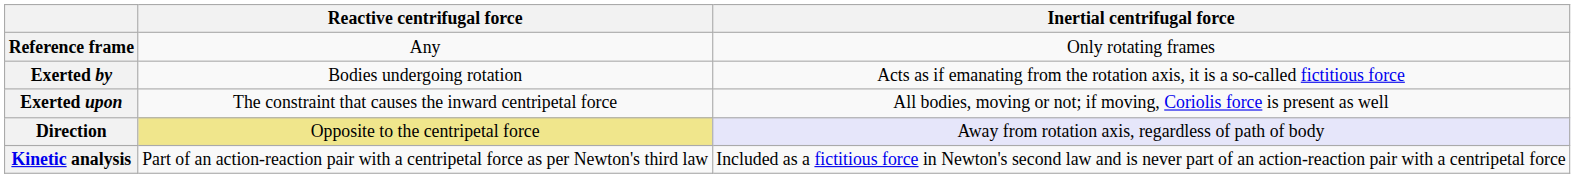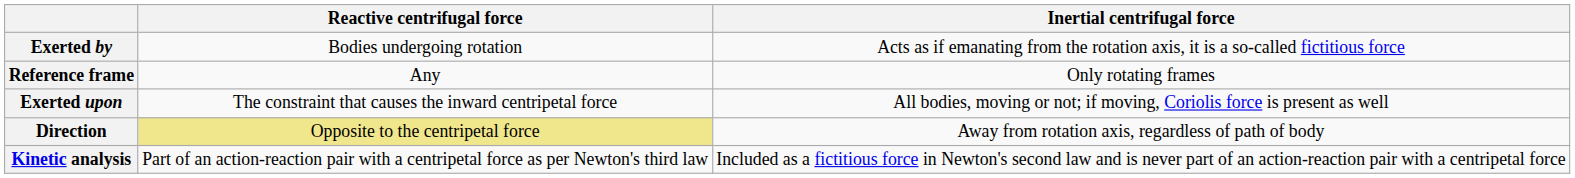rows swapped: Reference frame <-> Exerted by
Direction | Inertial centrifugal force: lavender background -> no background
